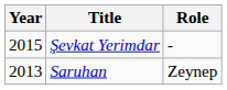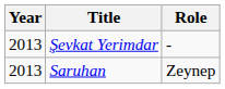Şevkat Yerimdar | Year: 2015 -> 2013
